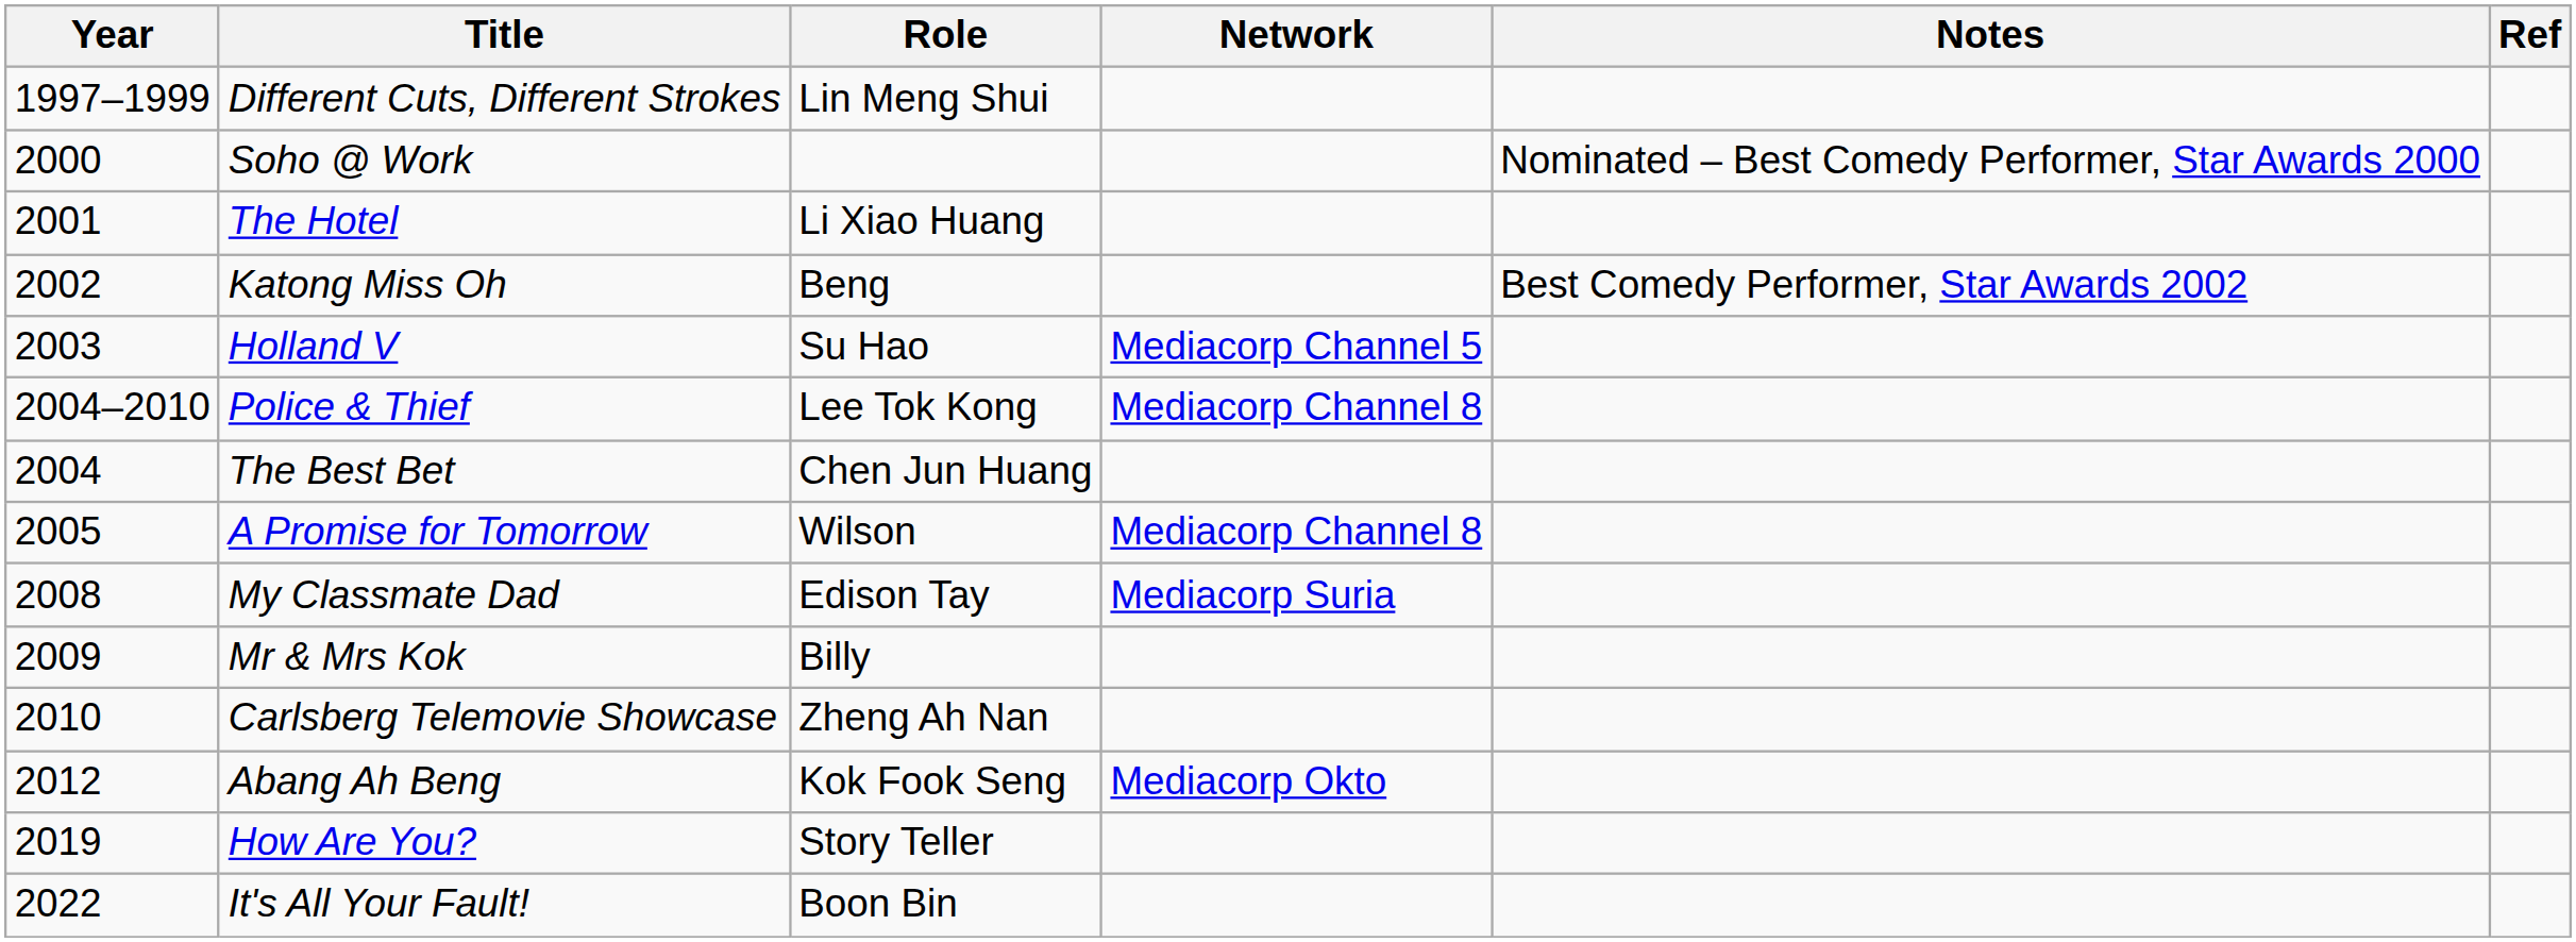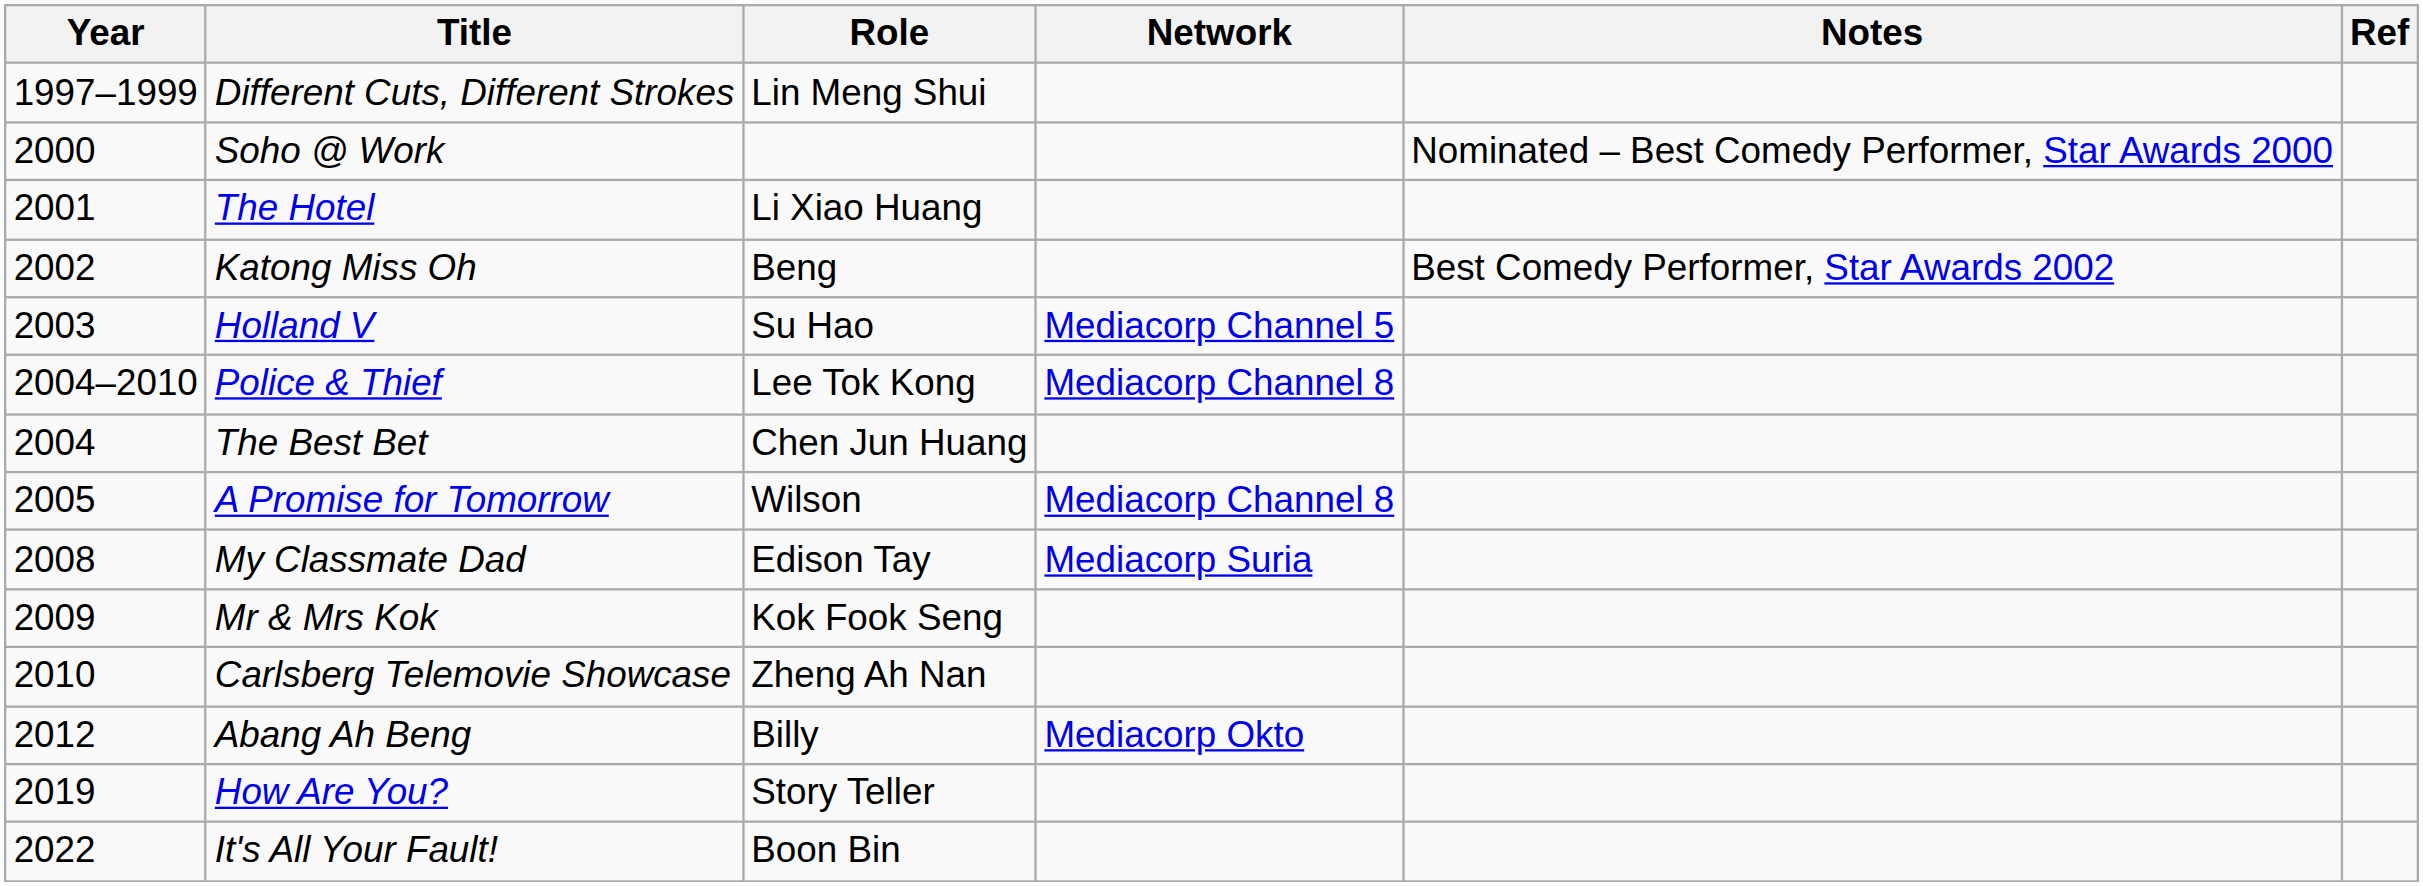Mr & Mrs Kok | Role: Billy -> Kok Fook Seng
Abang Ah Beng | Role: Kok Fook Seng -> Billy
